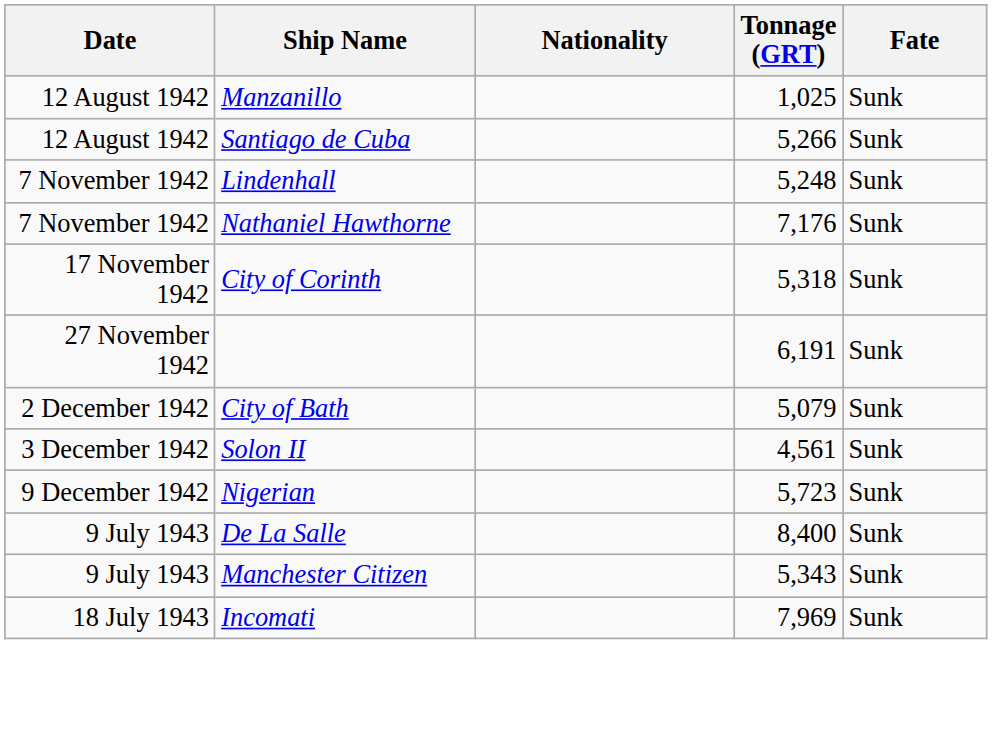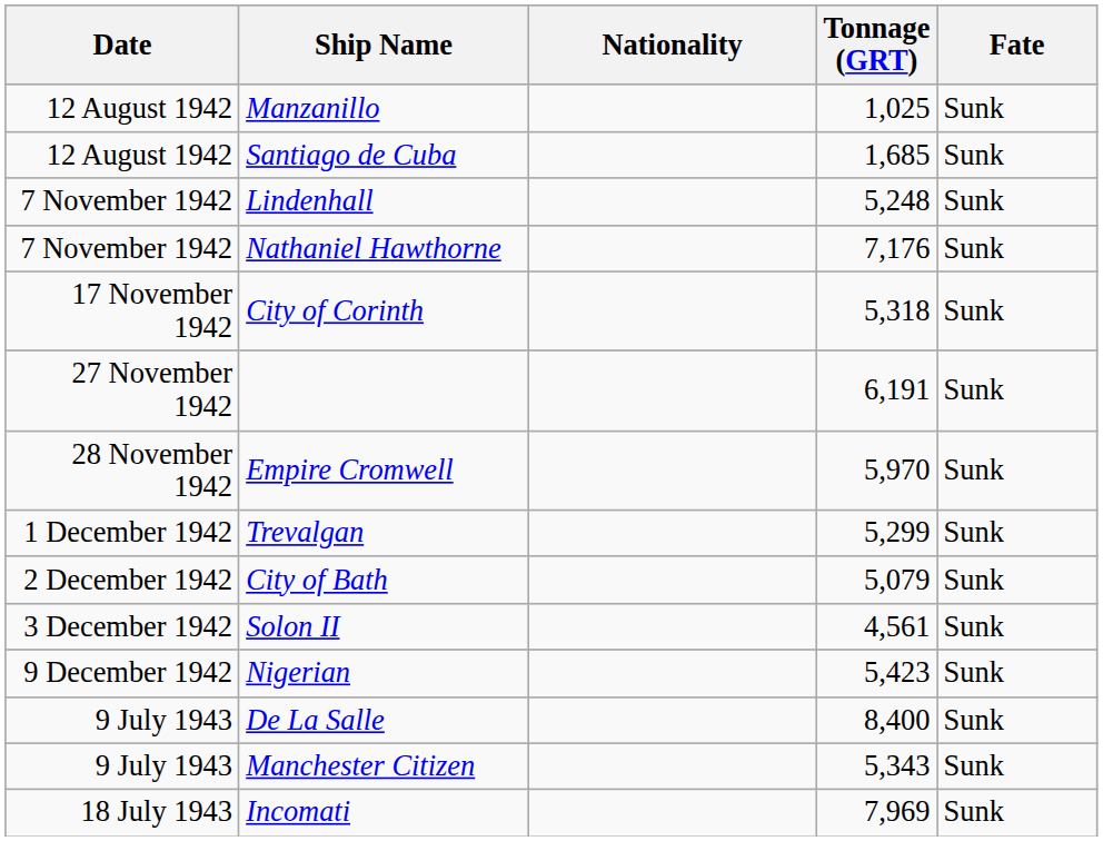Santiago de Cuba | Tonnage (GRT): 5,266 -> 1,685
+ row: 28 November 1942 | Empire Cromwell | 5,970 | Sunk
+ row: 1 December 1942 | Trevalgan | 5,299 | Sunk
Nigerian | Tonnage (GRT): 5,723 -> 5,423
